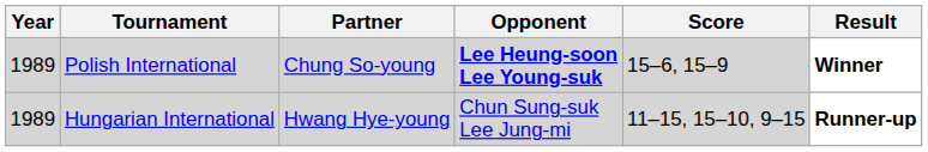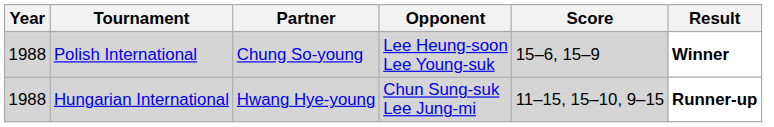Polish International | Year: 1989 -> 1988
Polish International | Opponent: bold -> normal
Hungarian International | Year: 1989 -> 1988
